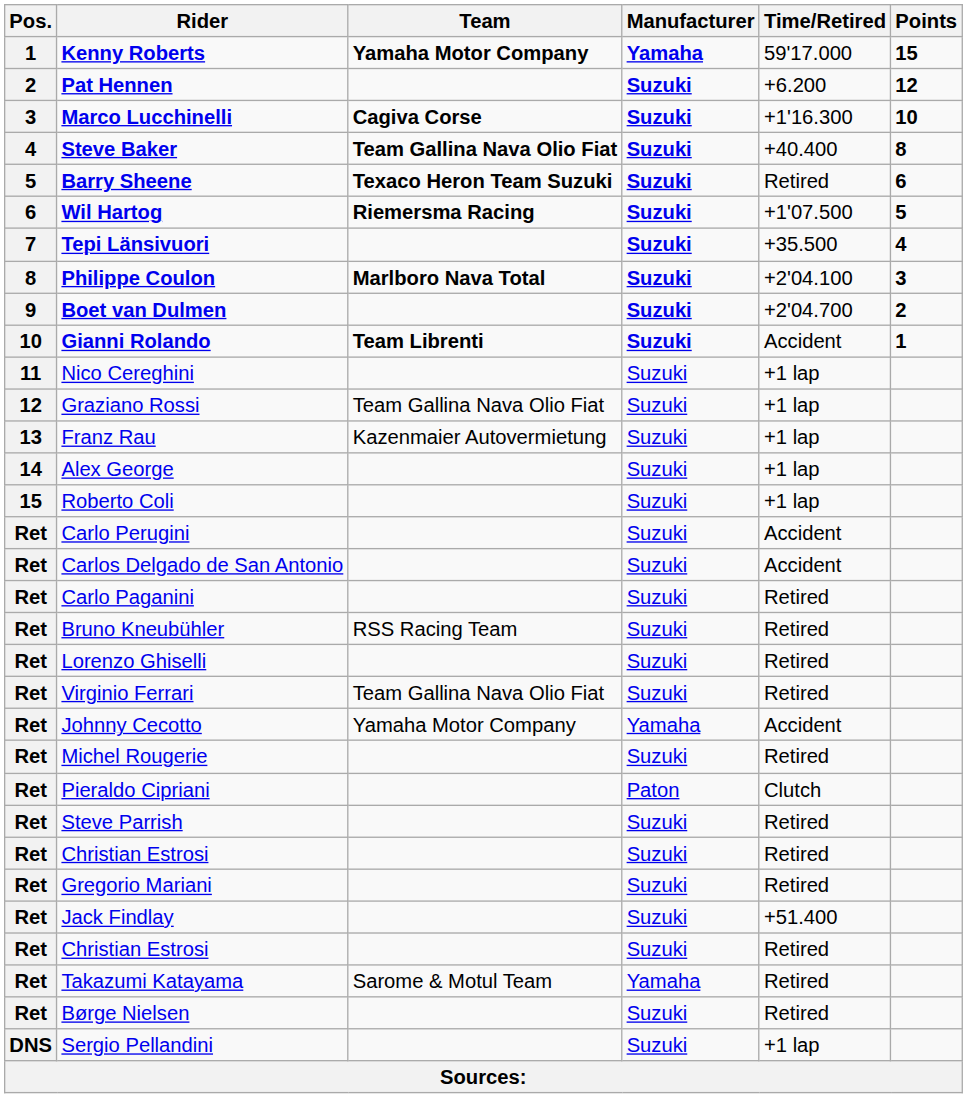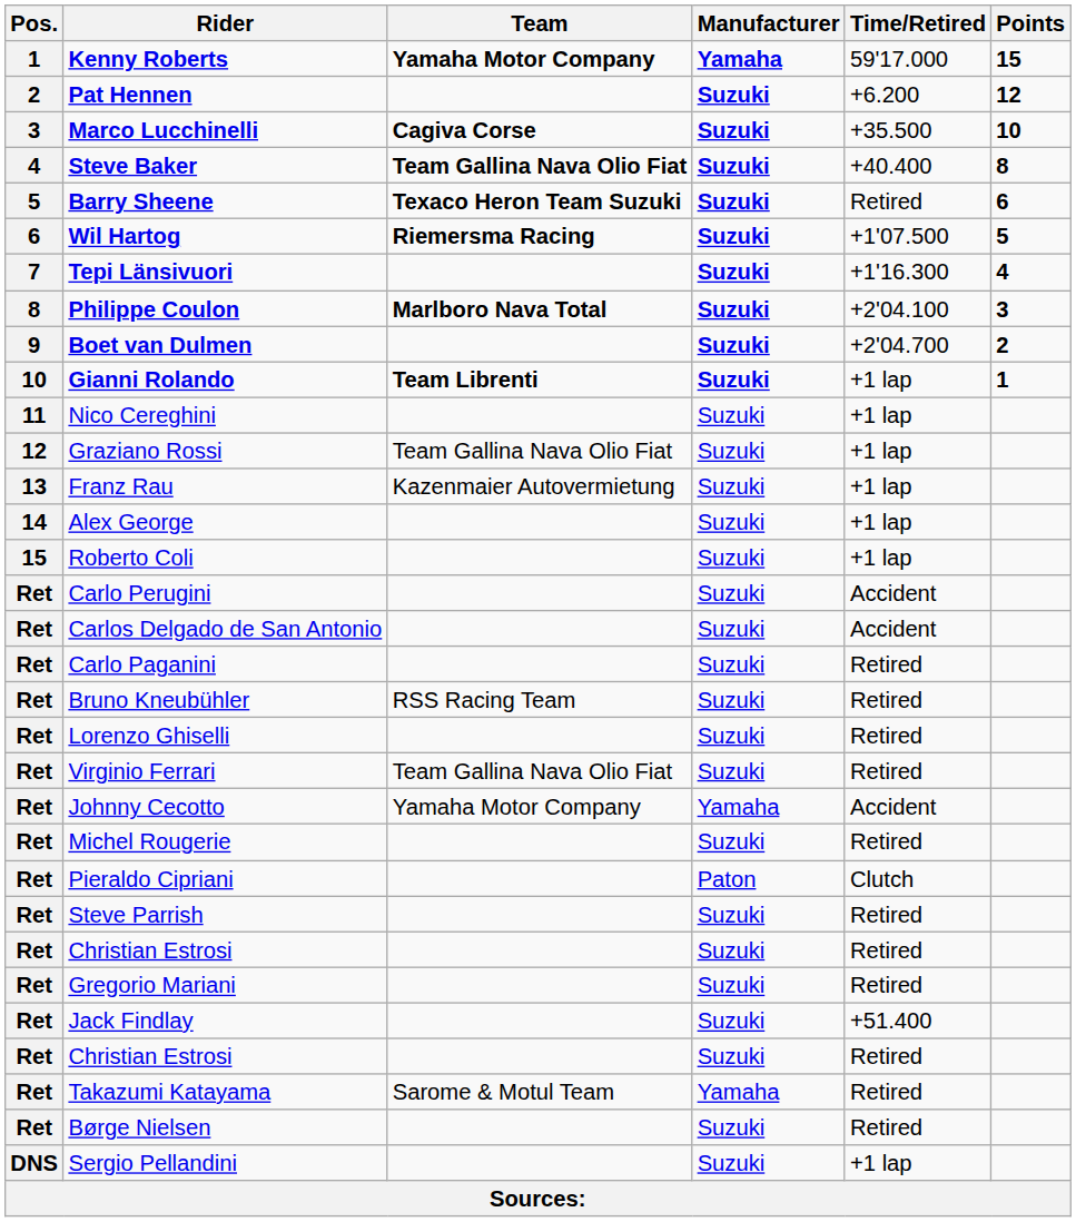Marco Lucchinelli | Time/Retired: +1'16.300 -> +35.500
Tepi Länsivuori | Time/Retired: +35.500 -> +1'16.300
Gianni Rolando | Time/Retired: Accident -> +1 lap
